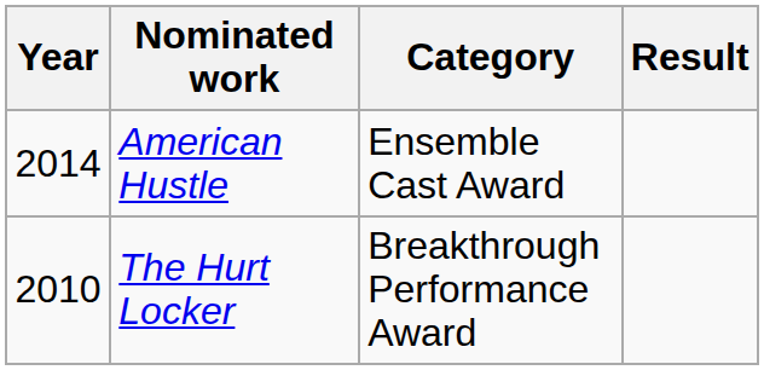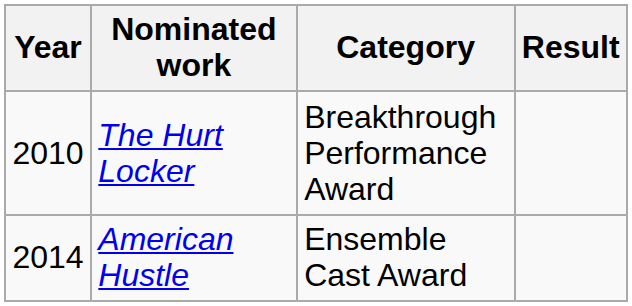rows swapped: The Hurt Locker <-> American Hustle
